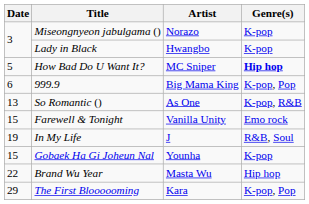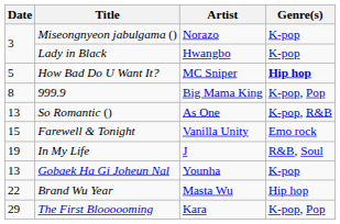999.9 | Date: 6 -> 8
Gobaek Ha Gi Joheun Nal | Date: 15 -> 13
